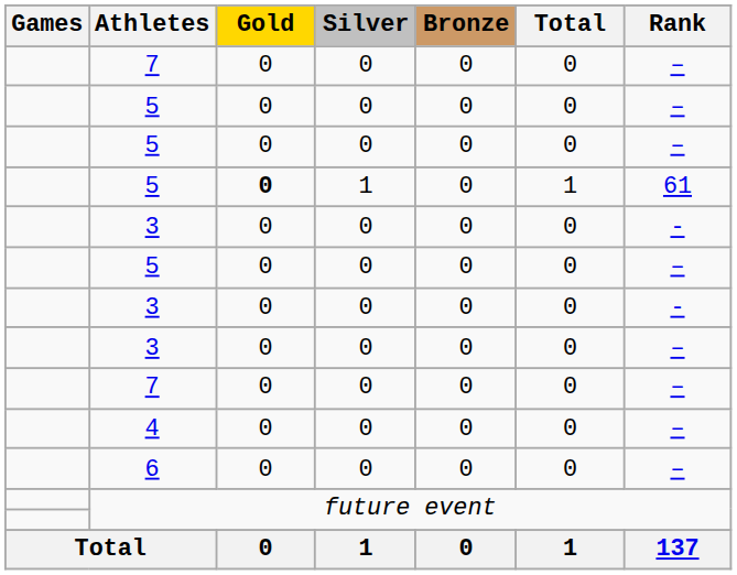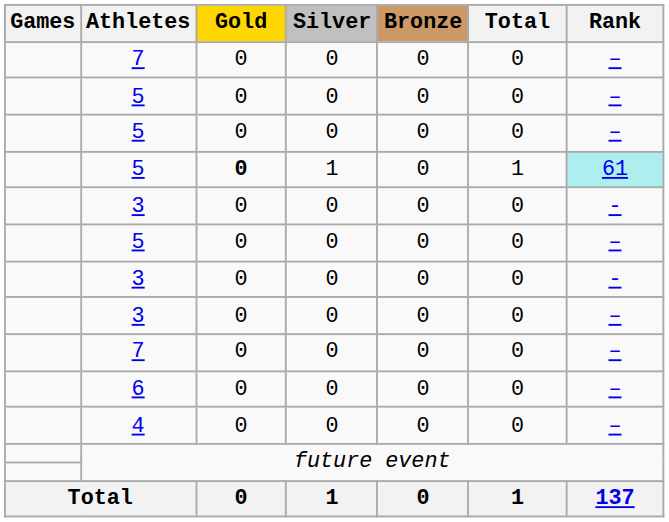5 / 1 | Rank: no background -> paleturquoise background
rows swapped: 6 <-> 4
